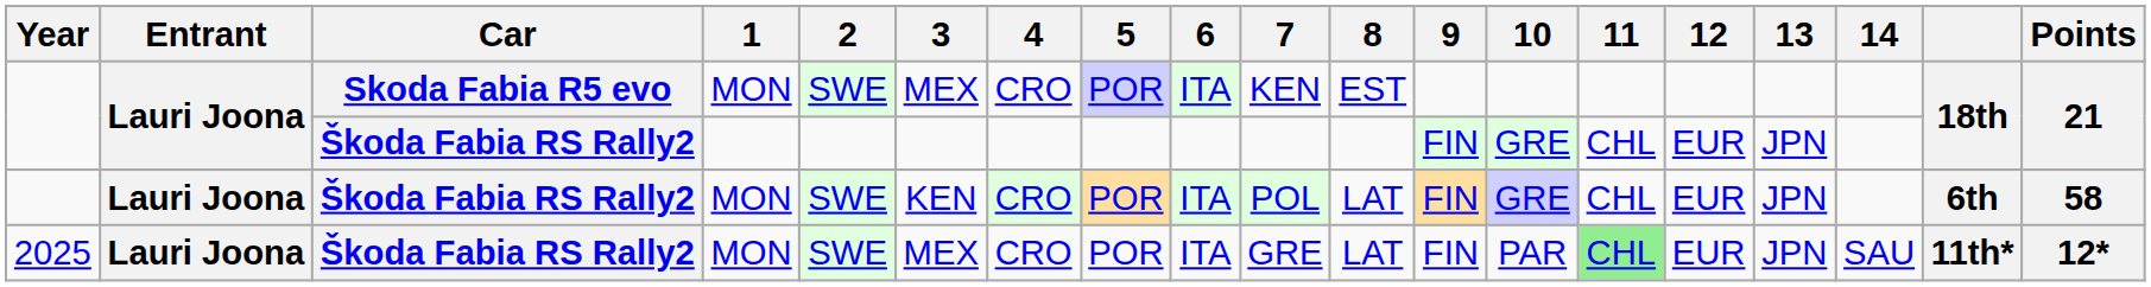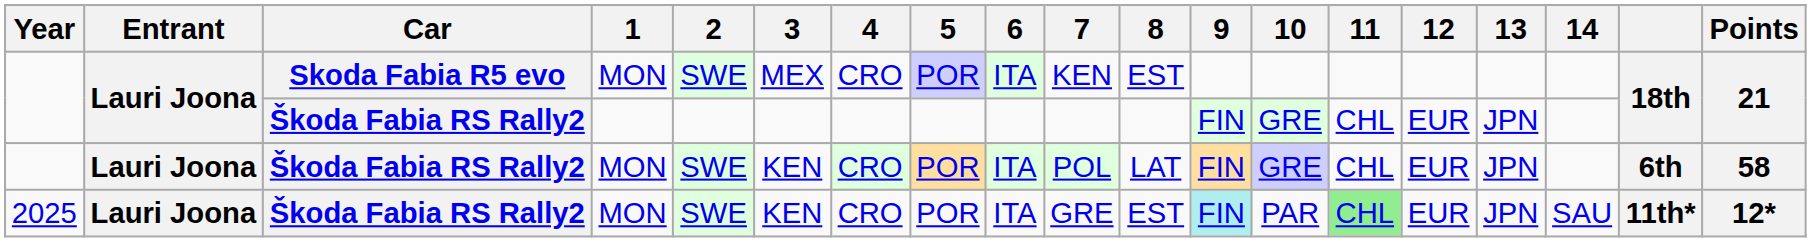2025 | 3: MEX -> KEN
2025 | 8: LAT -> EST
2025 | 9: no background -> paleturquoise background
